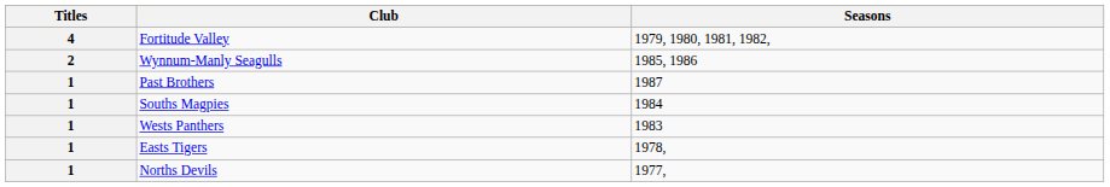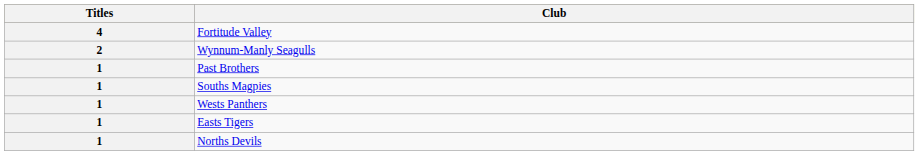- column: Seasons | 1979, 1980, 1981, 1982, | 1985, 1986 | 1987 | 1984 | 1983 | 1978, | 1977,
